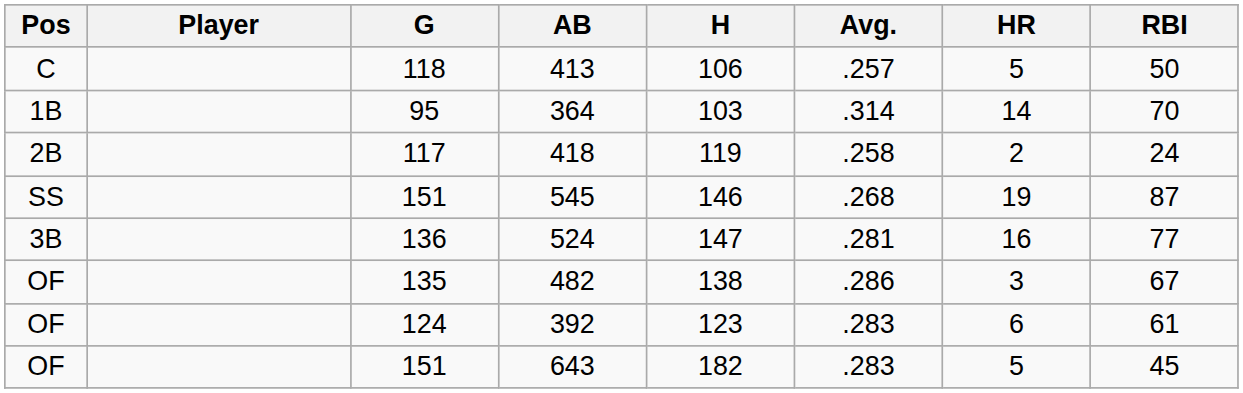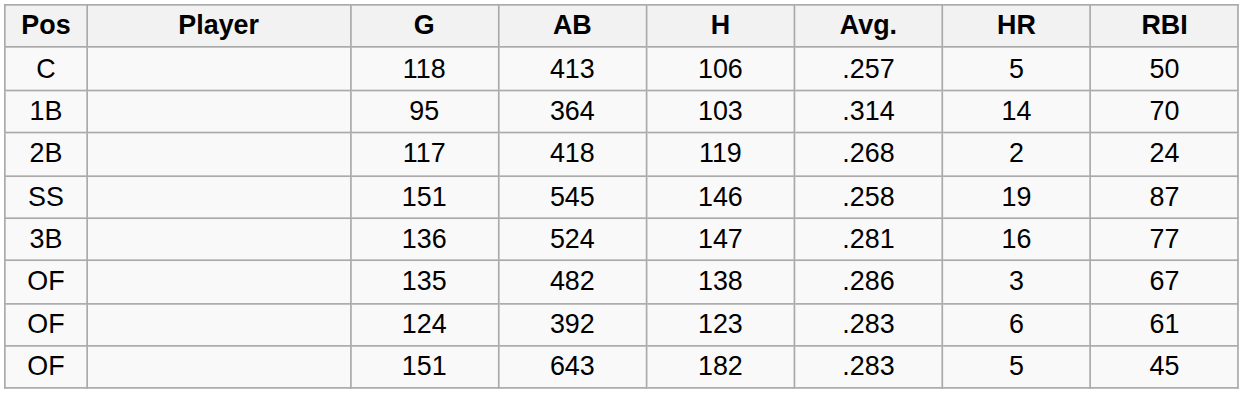418 | Avg.: .258 -> .268
545 | Avg.: .268 -> .258
